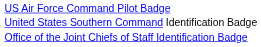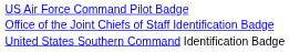rows swapped: Office of the Joint Chiefs of Staff Identification Badge <-> United States Southern Command Identification Badge
